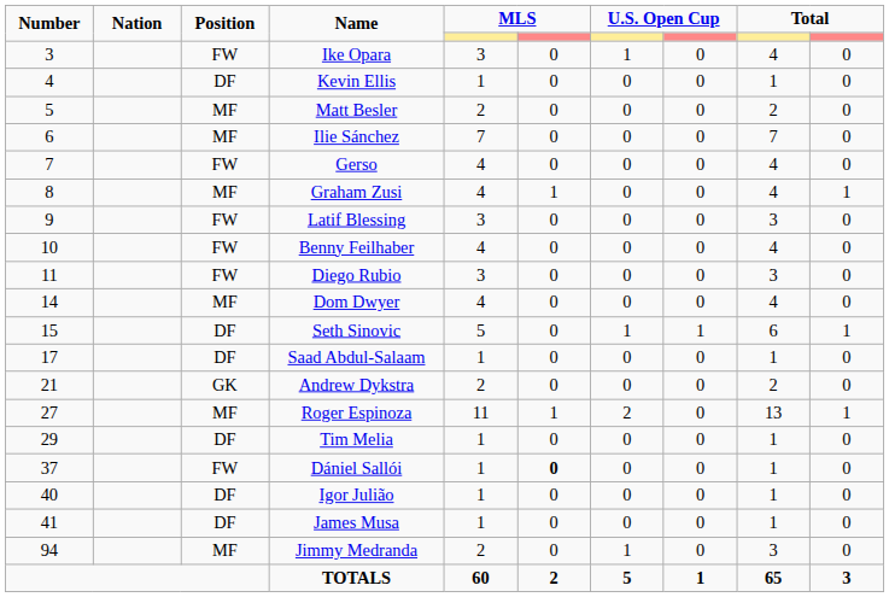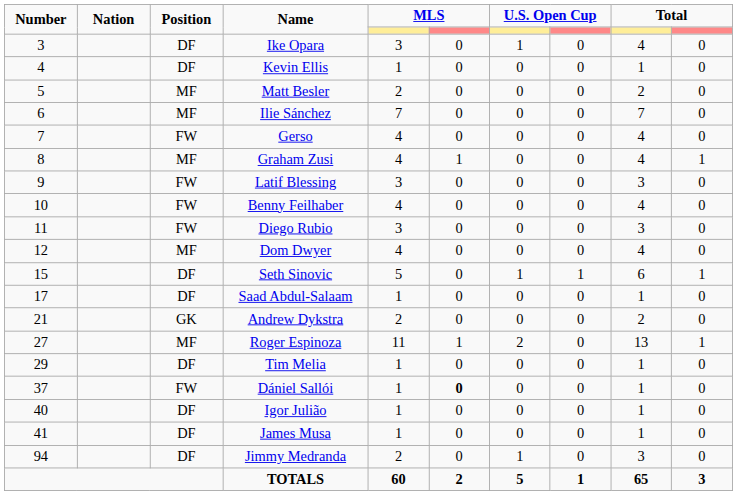Ike Opara | Position: FW -> DF
Dom Dwyer | Number: 14 -> 12
Jimmy Medranda | Position: MF -> DF
